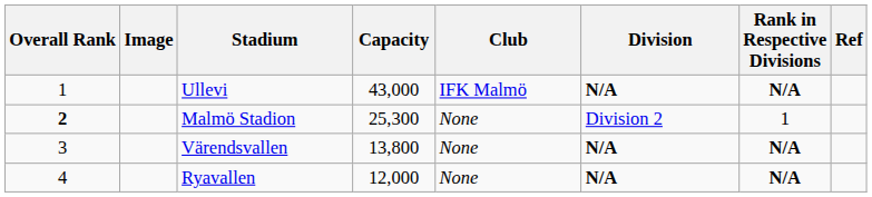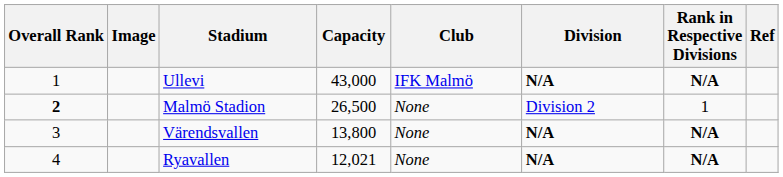Malmö Stadion | Capacity: 25,300 -> 26,500
Ryavallen | Capacity: 12,000 -> 12,021
